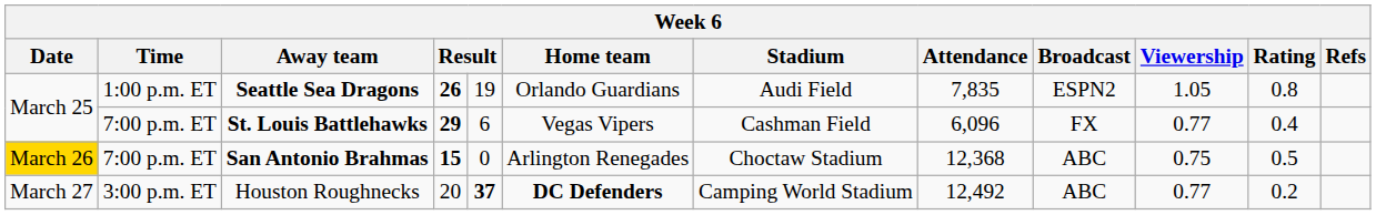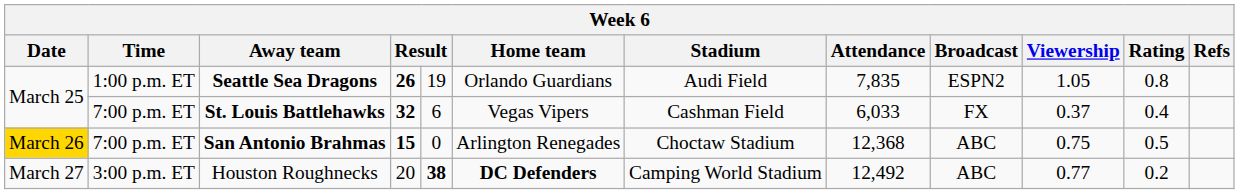St. Louis Battlehawks | column 4: 29 -> 32
St. Louis Battlehawks | Attendance: 6,096 -> 6,033
St. Louis Battlehawks | Viewership: 0.77 -> 0.37
Houston Roughnecks | column 5: 37 -> 38
